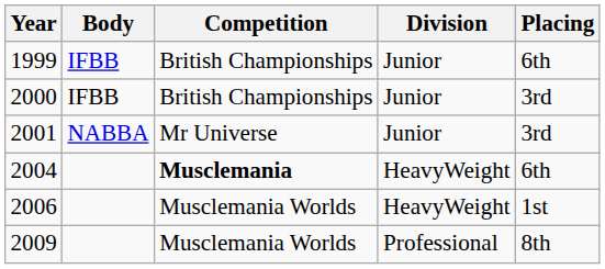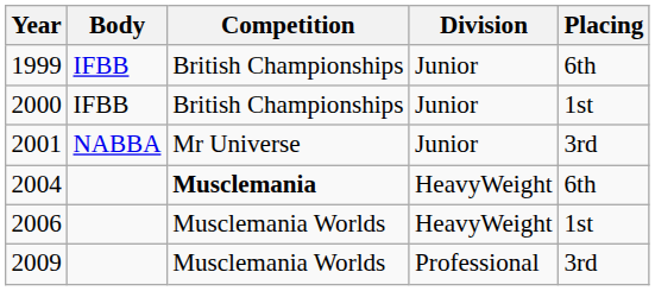2000 | Placing: 3rd -> 1st
2009 | Placing: 8th -> 3rd
